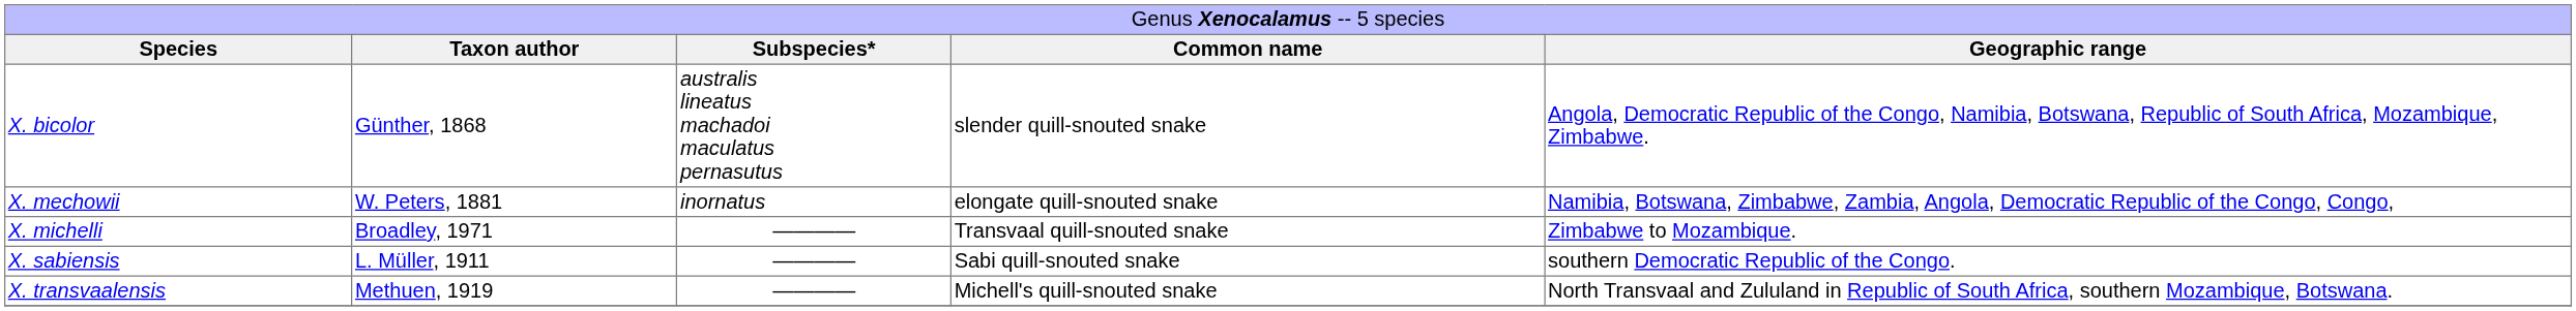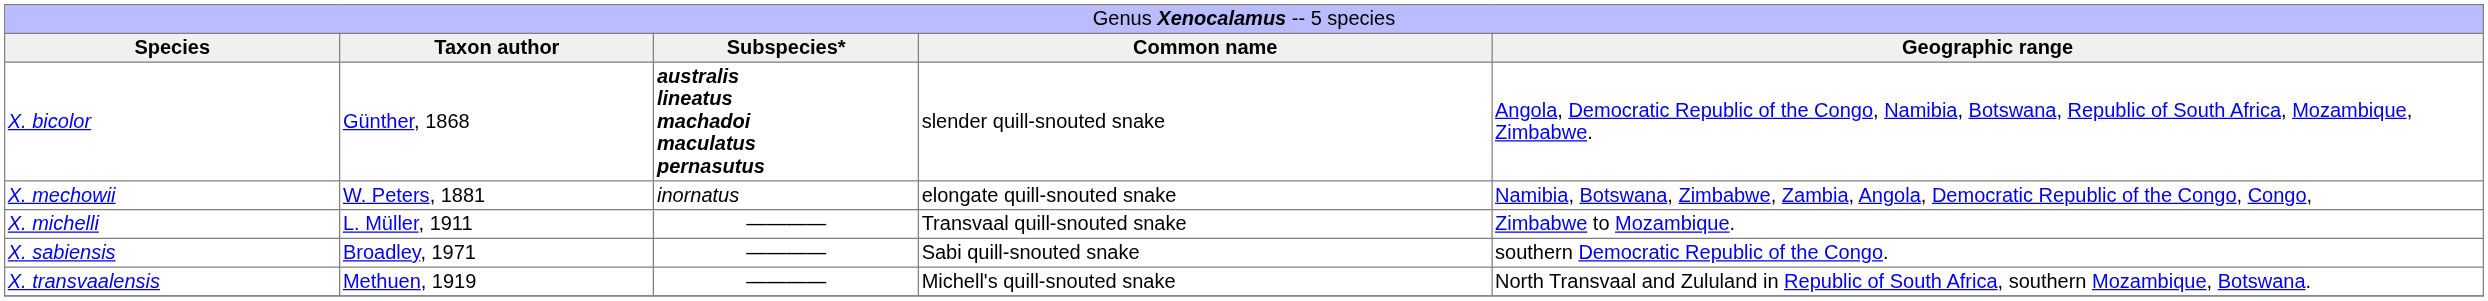X. bicolor | column 3: normal -> bold
X. michelli | column 2: Broadley, 1971 -> L. Müller, 1911
X. sabiensis | column 2: L. Müller, 1911 -> Broadley, 1971
